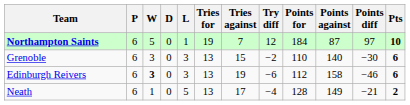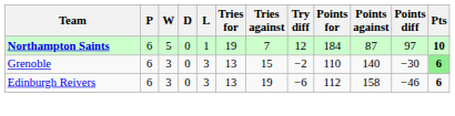Grenoble | Pts: no background -> lightgreen background
Edinburgh Reivers | W: bold -> normal
- row: Neath | 6 | 1 | 0 | 5 | 13 | 17 | −4 | 128 | 149 | −21 | 2
